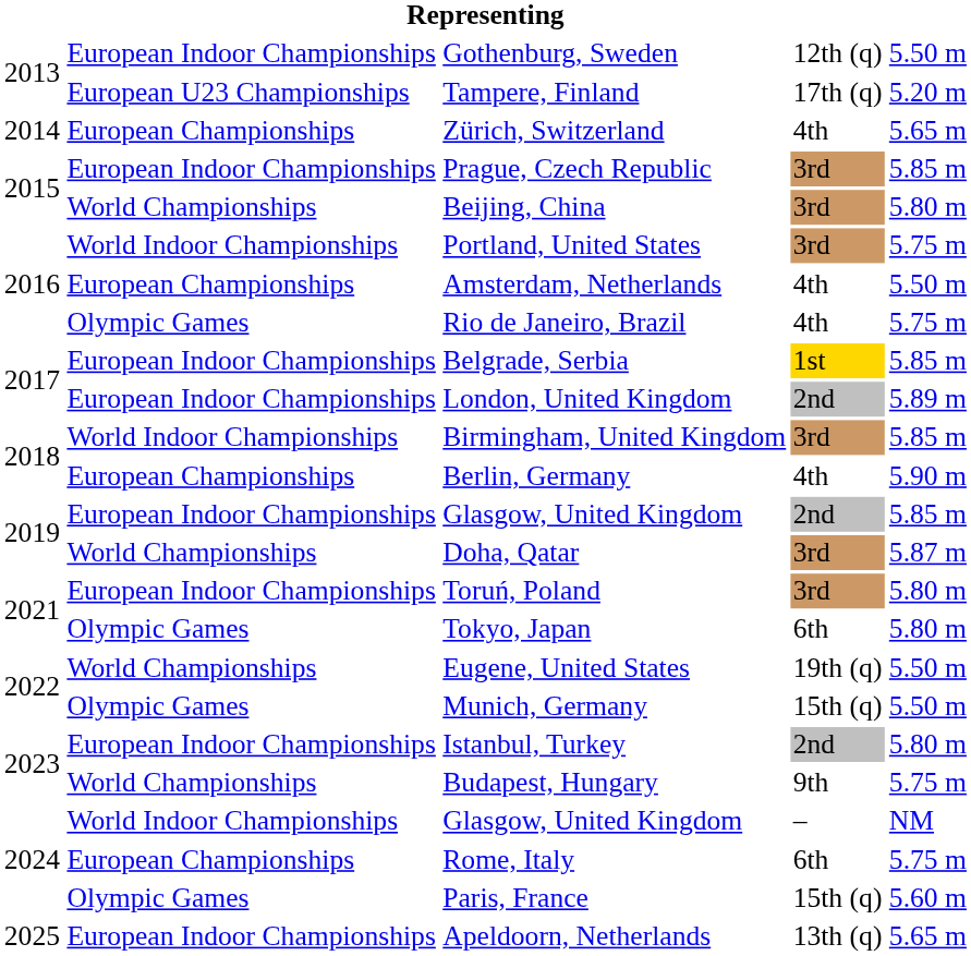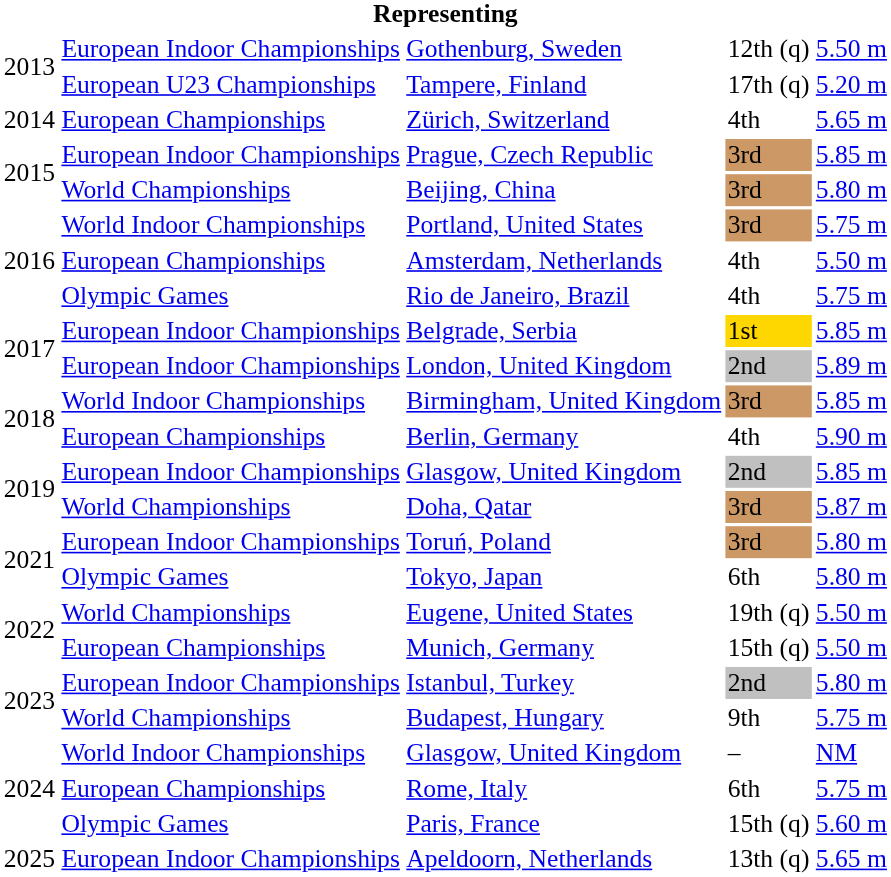Munich, Germany | column 2: Olympic Games -> European Championships
